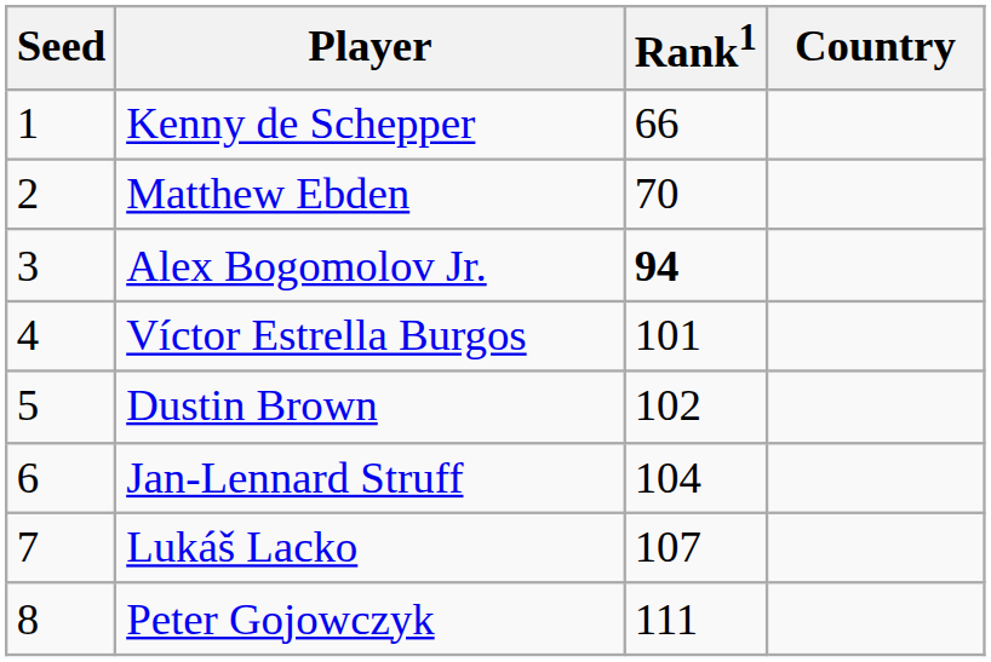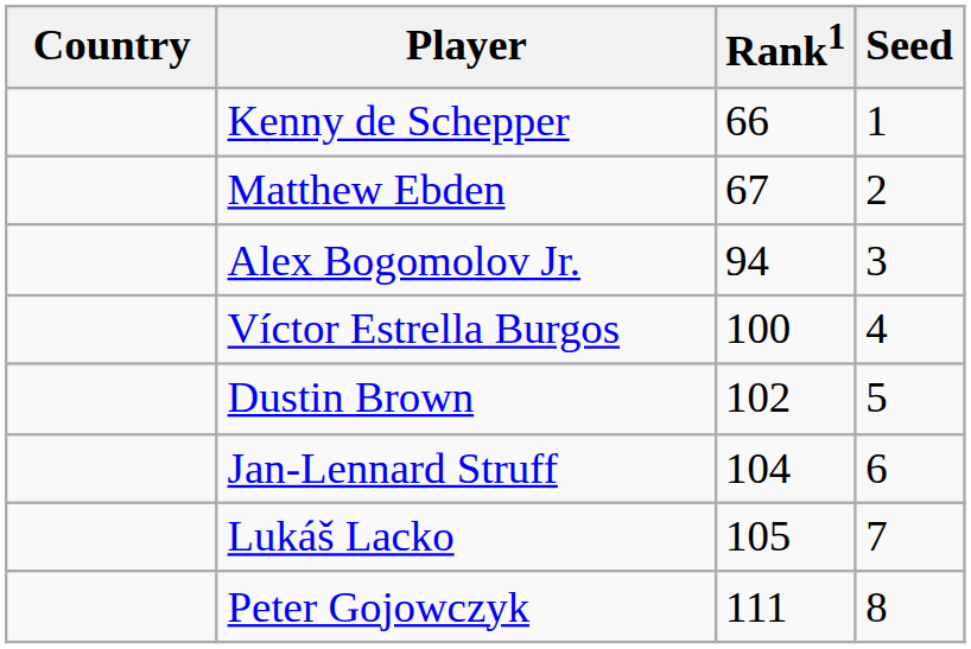columns swapped: Country <-> Seed
Matthew Ebden | Rank1: 70 -> 67
Alex Bogomolov Jr. | Rank1: bold -> normal
Víctor Estrella Burgos | Rank1: 101 -> 100
Lukáš Lacko | Rank1: 107 -> 105
